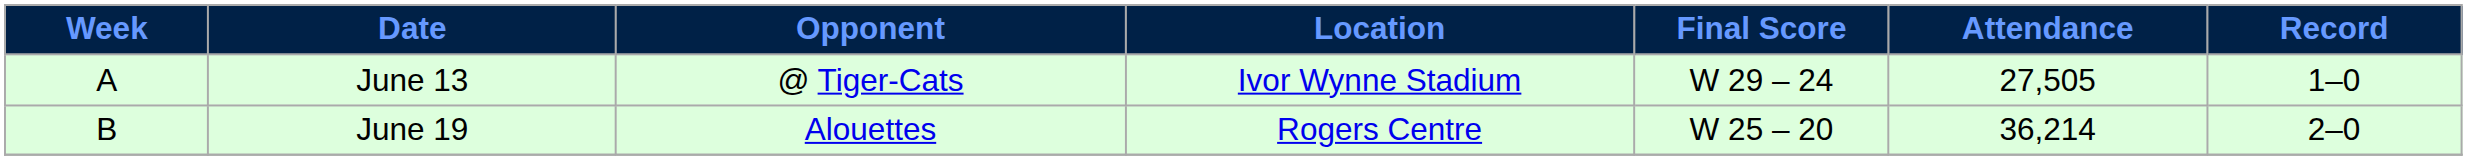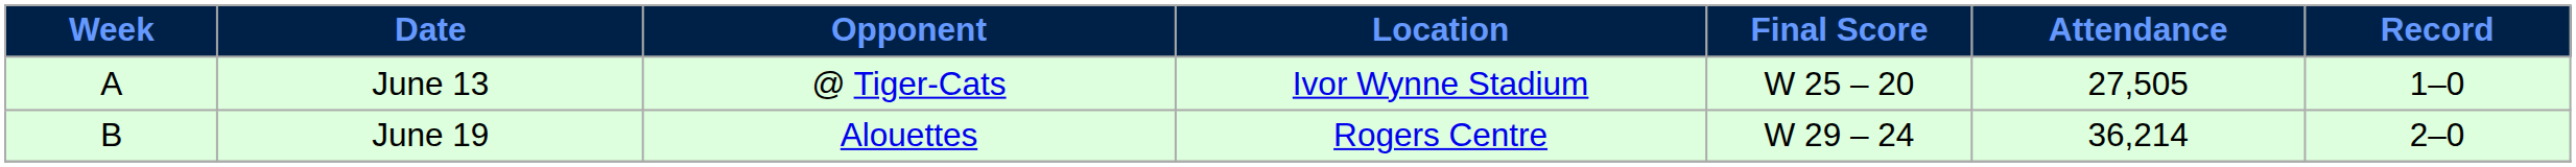June 13 | Final Score: W 29 – 24 -> W 25 – 20
June 19 | Final Score: W 25 – 20 -> W 29 – 24
